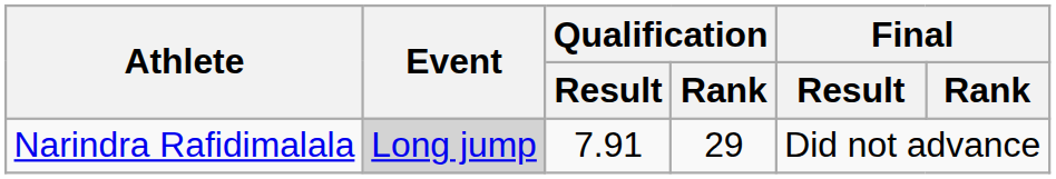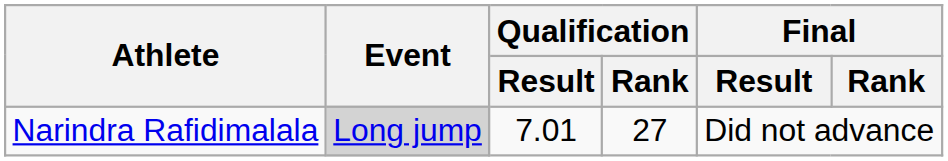Narindra Rafidimalala | Qualification / Result: 7.91 -> 7.01
Narindra Rafidimalala | Qualification / Rank: 29 -> 27
